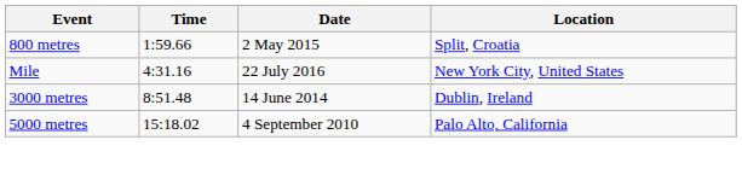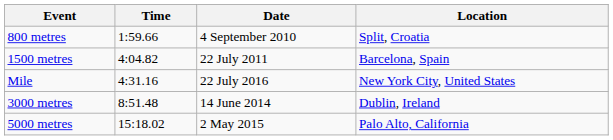800 metres | Date: 2 May 2015 -> 4 September 2010
+ row: 1500 metres | 4:04.82 | 22 July 2011 | Barcelona, Spain
5000 metres | Date: 4 September 2010 -> 2 May 2015
